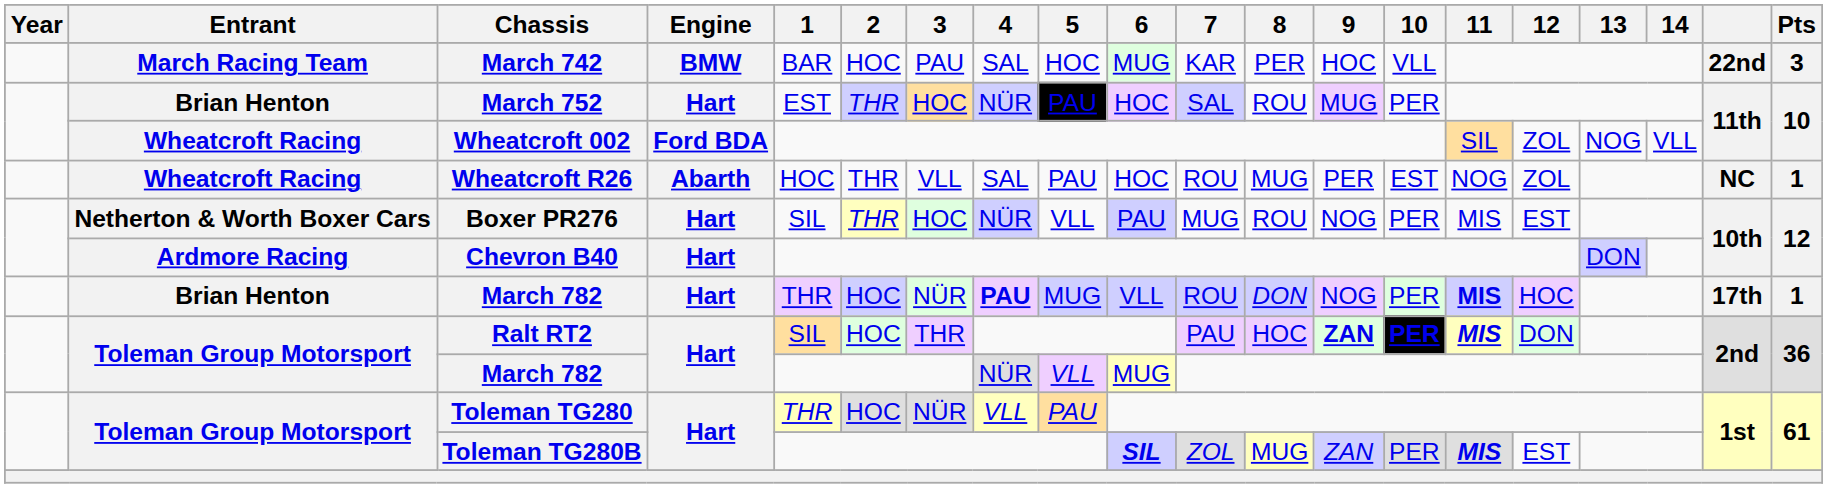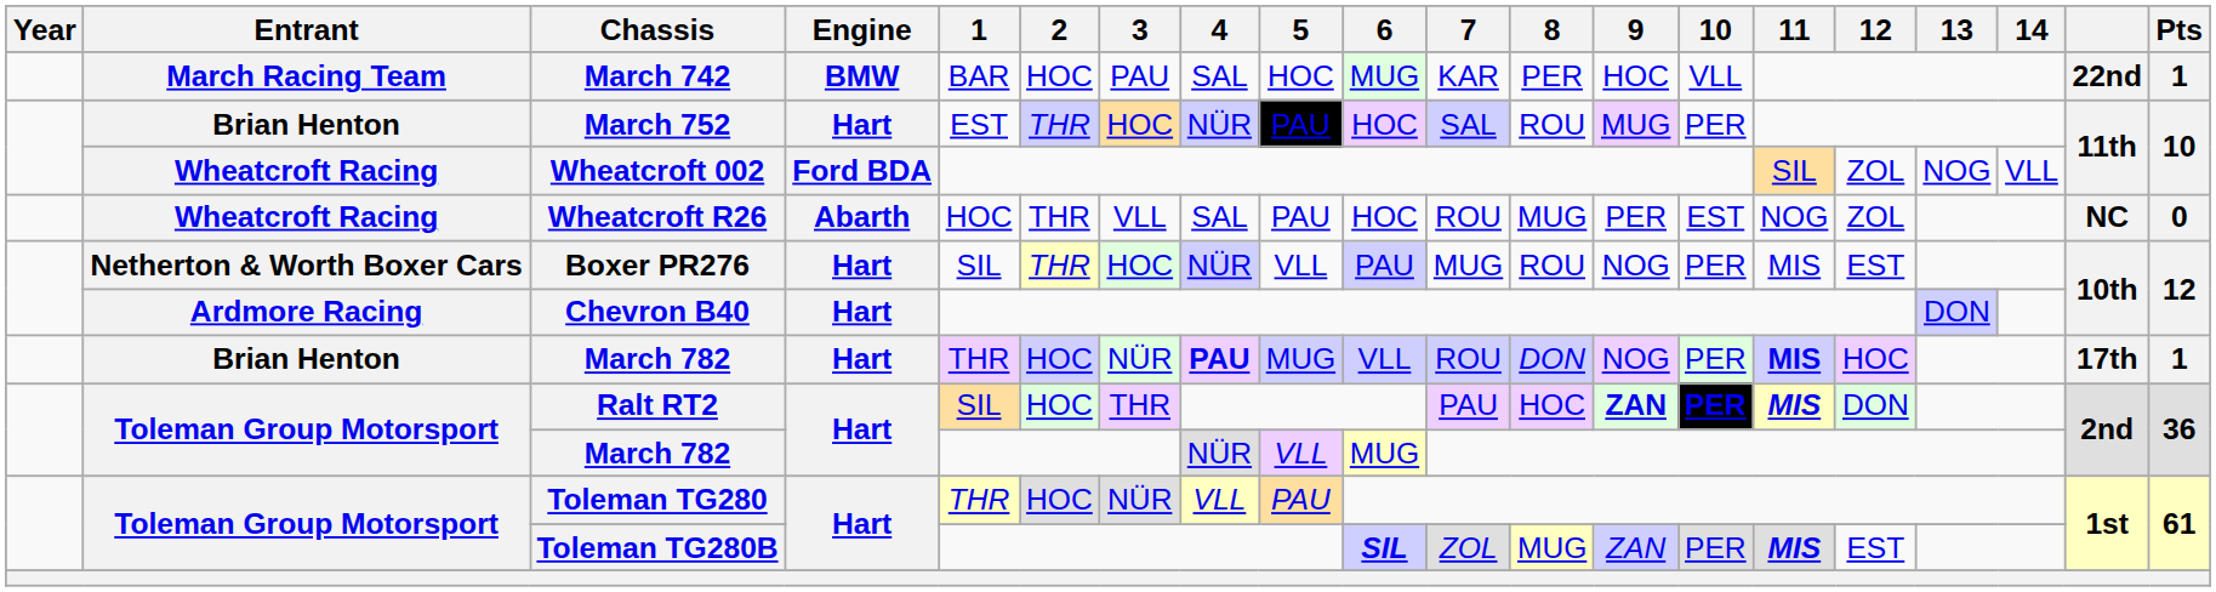March 742 | Pts: 3 -> 1
Wheatcroft R26 | Pts: 1 -> 0
